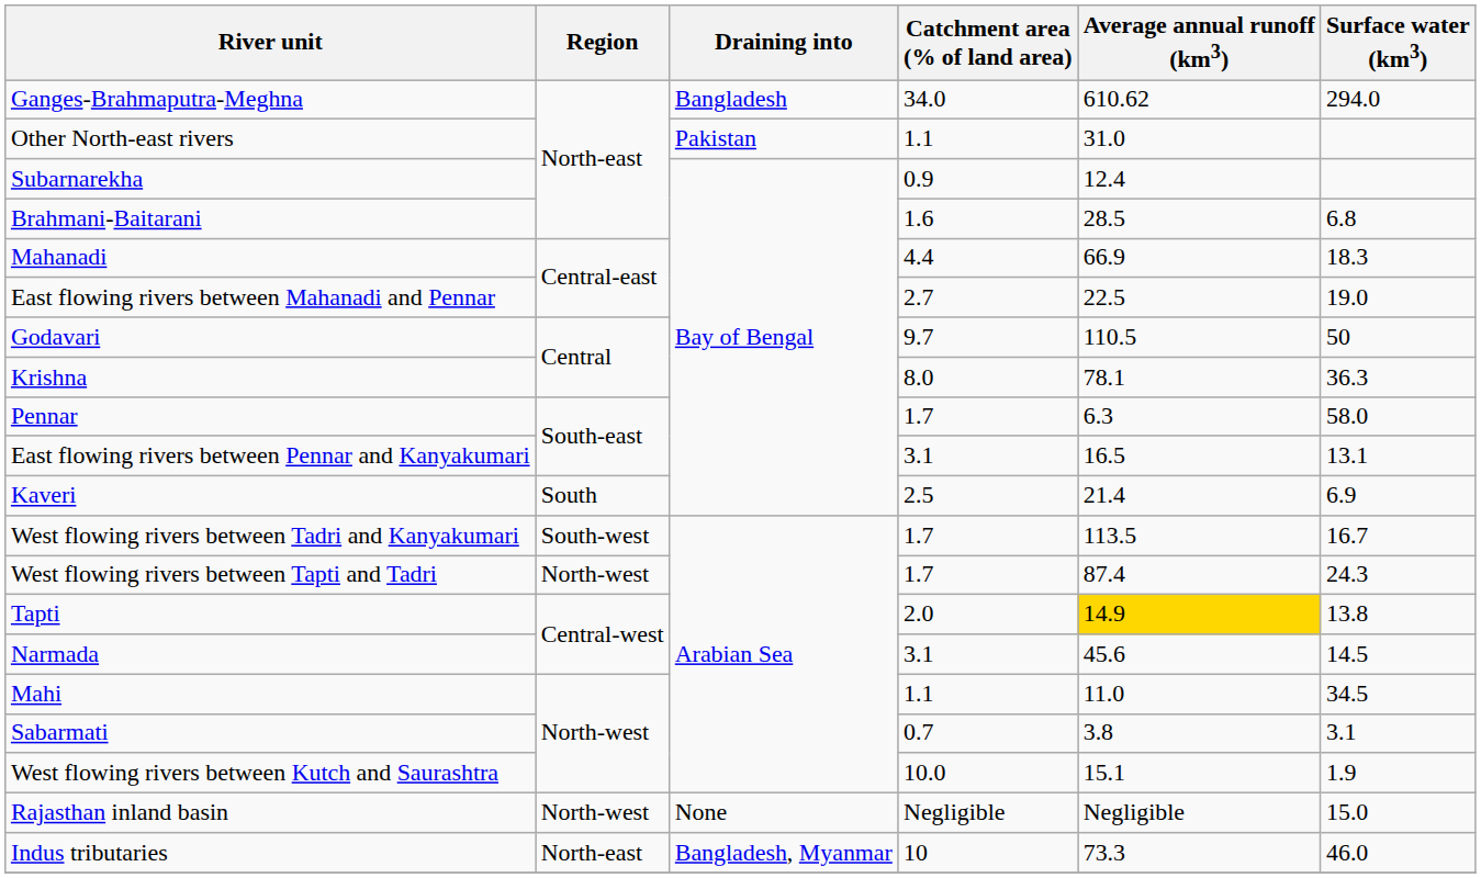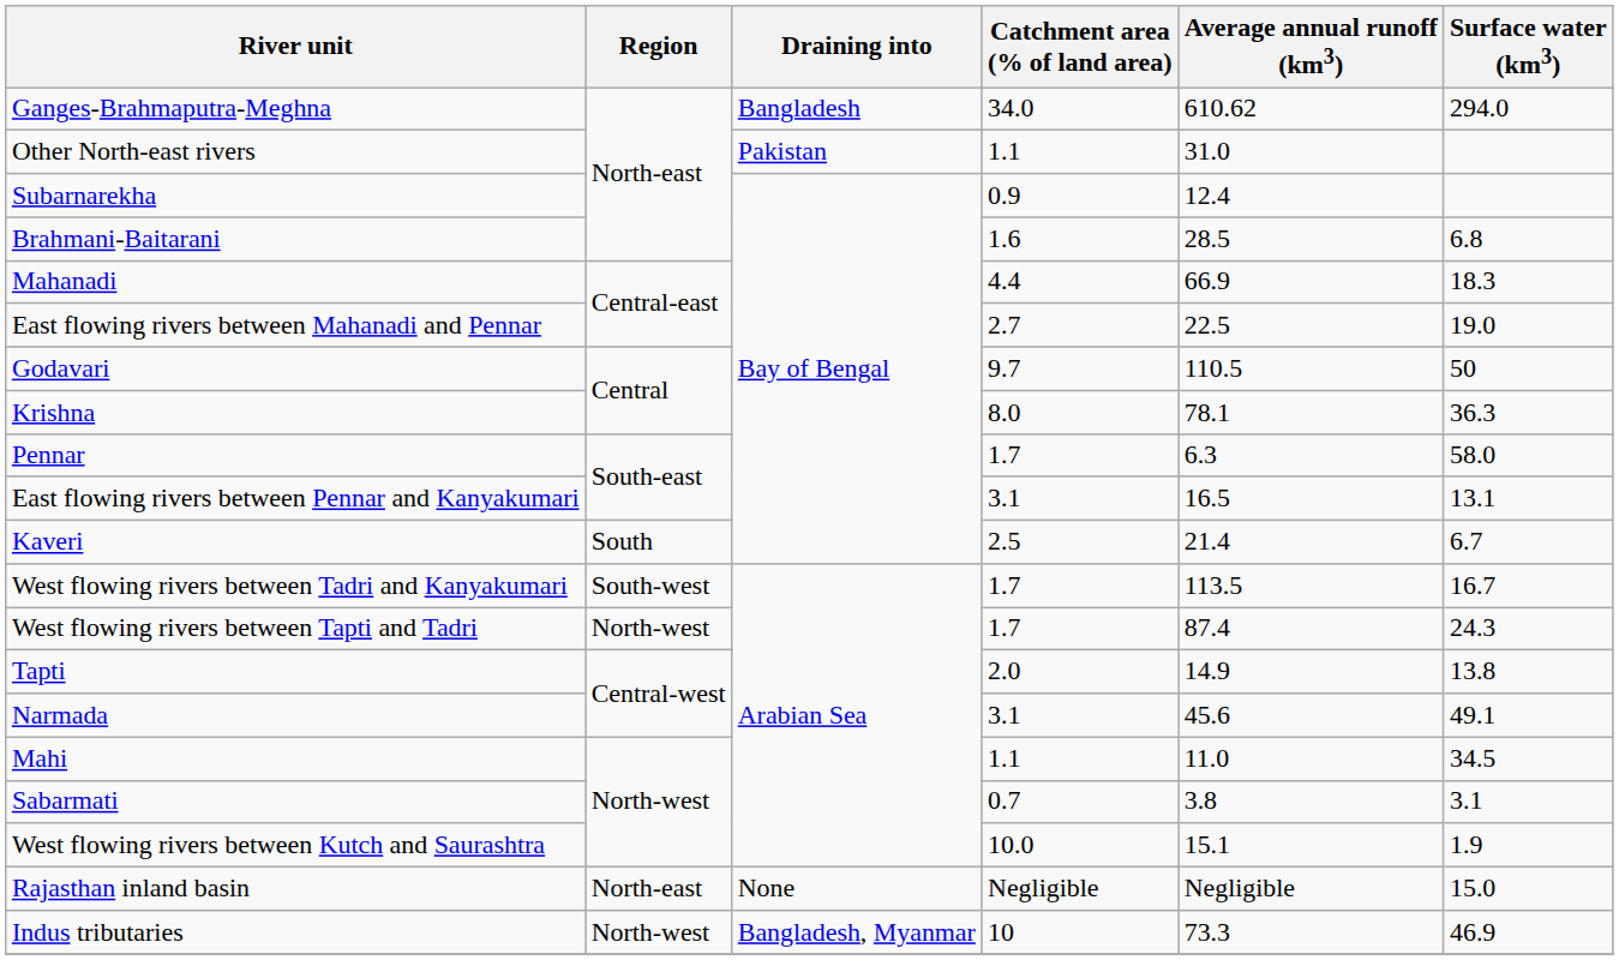Kaveri | Surface water (km3): 6.9 -> 6.7
Tapti | Average annual runoff (km3): gold background -> no background
Narmada | Surface water (km3): 14.5 -> 49.1
Rajasthan inland basin | Region: North-west -> North-east
Indus tributaries | Region: North-east -> North-west
Indus tributaries | Surface water (km3): 46.0 -> 46.9
